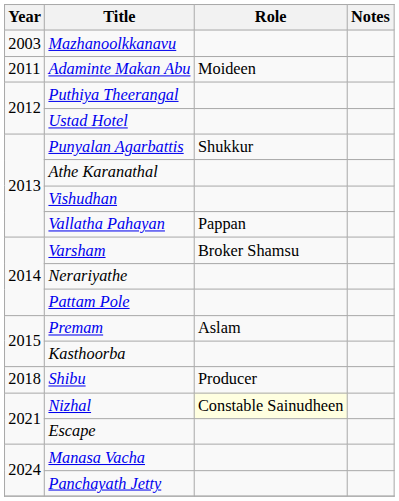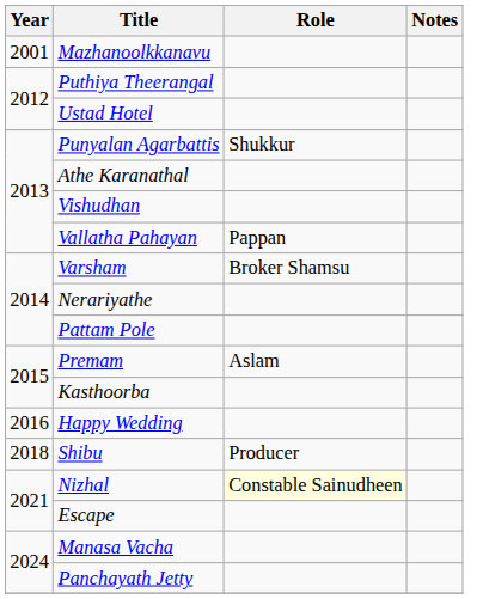Mazhanoolkkanavu | Year: 2003 -> 2001
- row: 2011 | Adaminte Makan Abu | Moideen
+ row: 2016 | Happy Wedding
